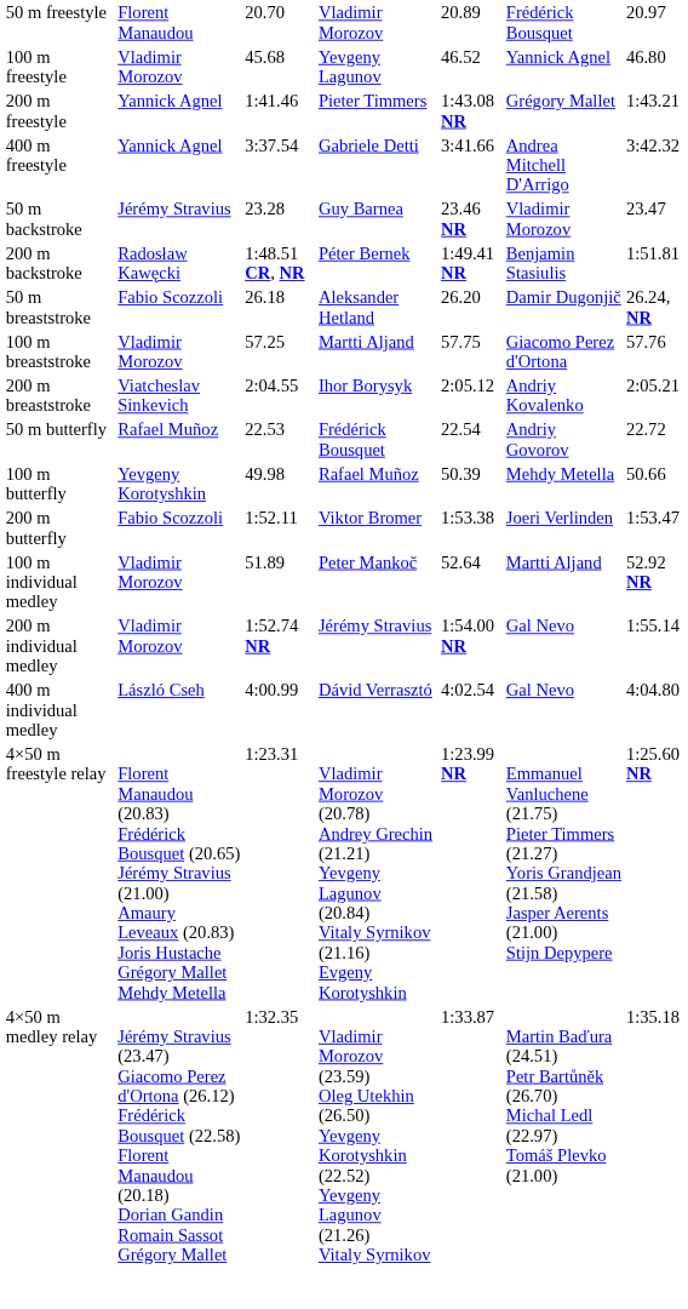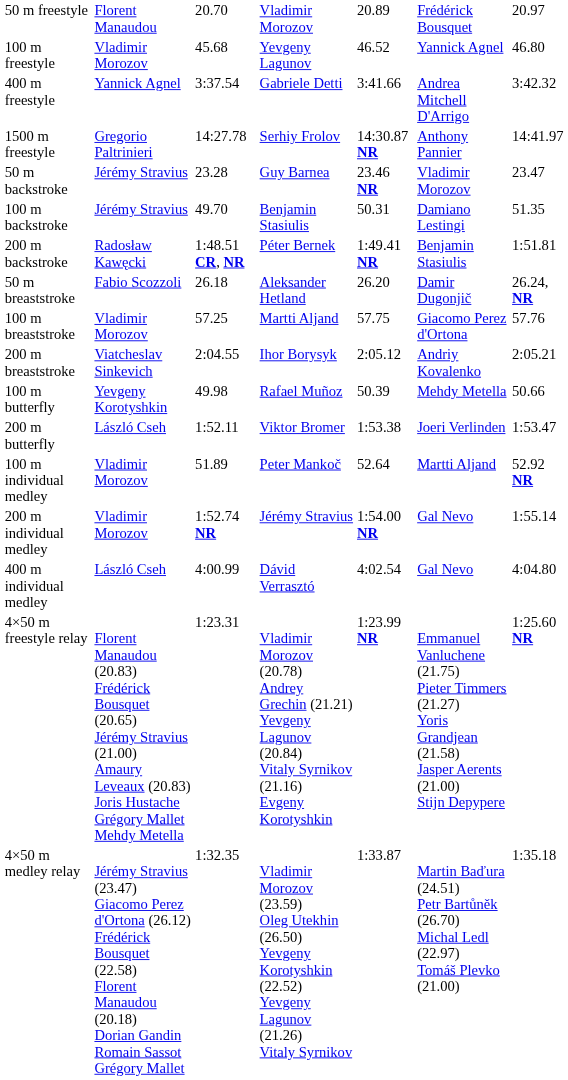- row: 200 m freestyle | Yannick Agnel | 1:41.46 | Pieter Timmers | 1:43.08 NR | Grégory Mallet | 1:43.21
+ row: 1500 m freestyle | Gregorio Paltrinieri | 14:27.78 | Serhiy Frolov | 14:30.87 NR | Anthony Pannier | 14:41.97
+ row: 100 m backstroke | Jérémy Stravius | 49.70 | Benjamin Stasiulis | 50.31 | Damiano Lestingi | 51.35
- row: 50 m butterfly | Rafael Muñoz | 22.53 | Frédérick Bousquet | 22.54 | Andriy Govorov | 22.72
200 m butterfly | column 2: Fabio Scozzoli -> László Cseh
